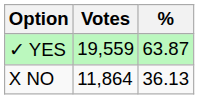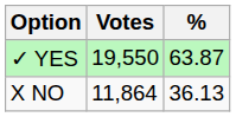✓ YES | Votes: 19,559 -> 19,550
